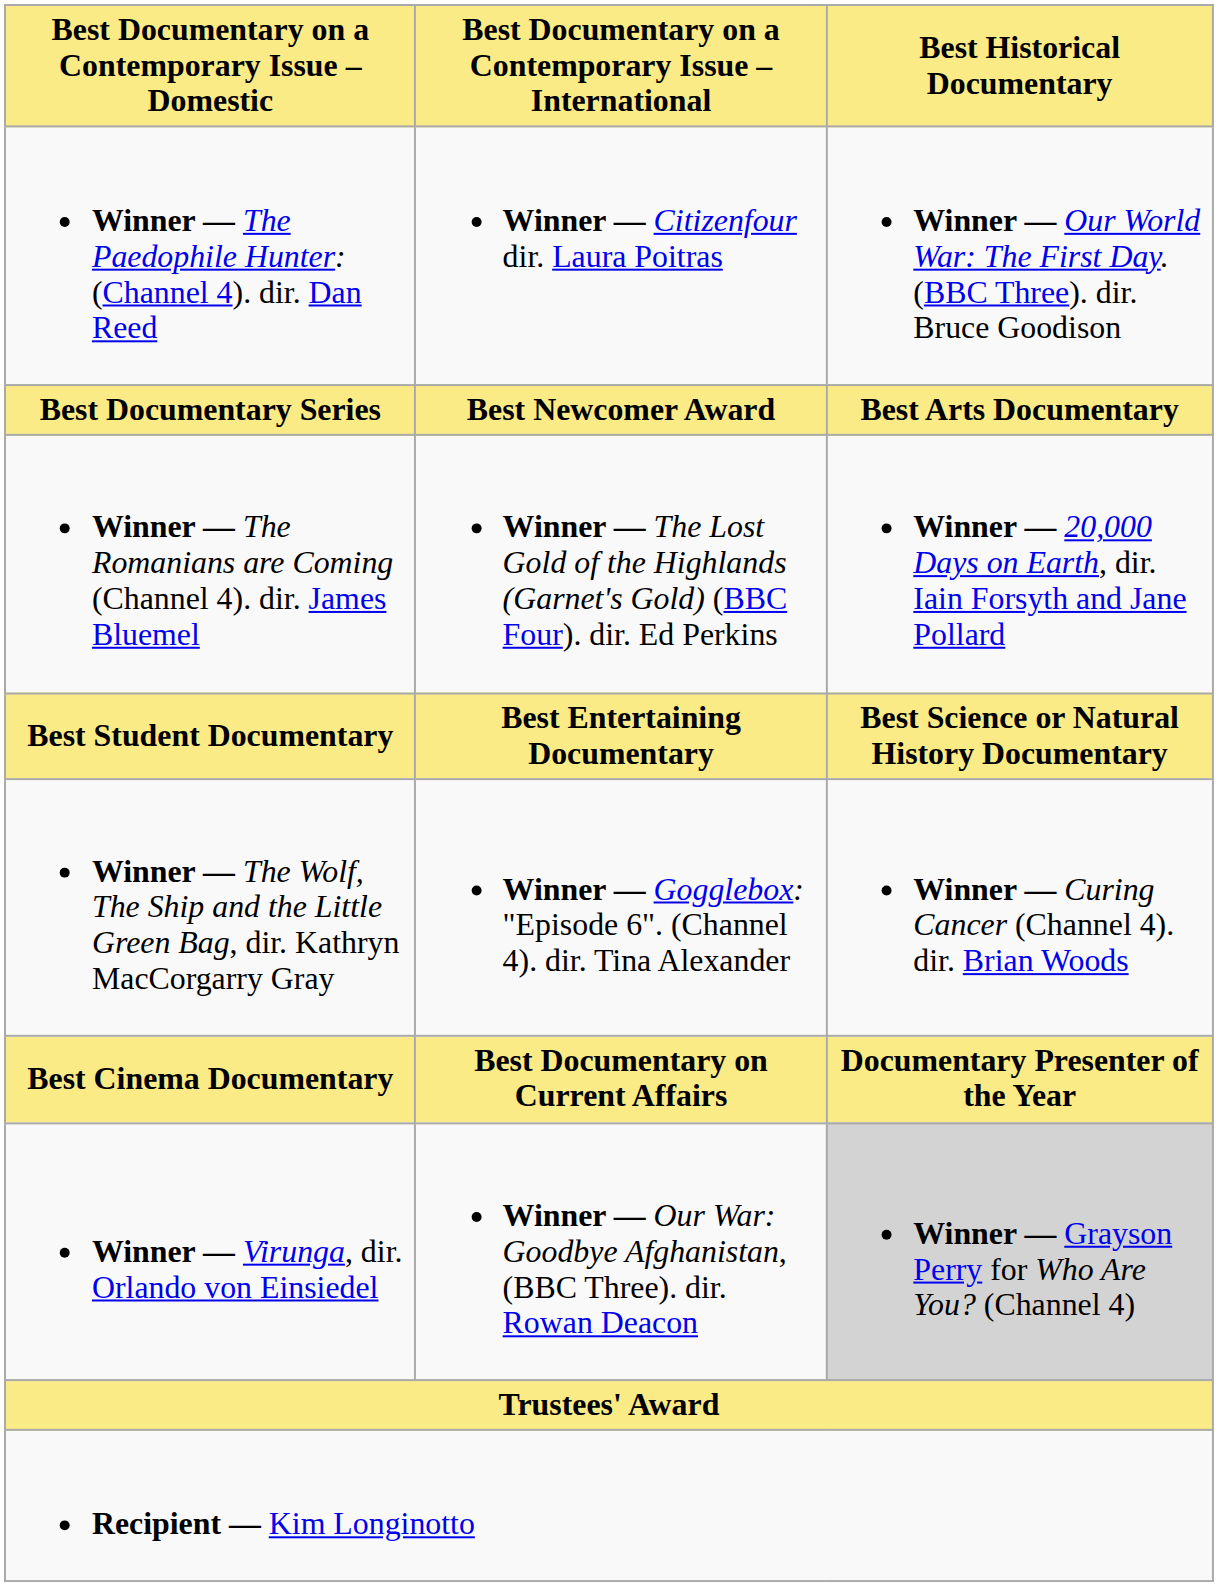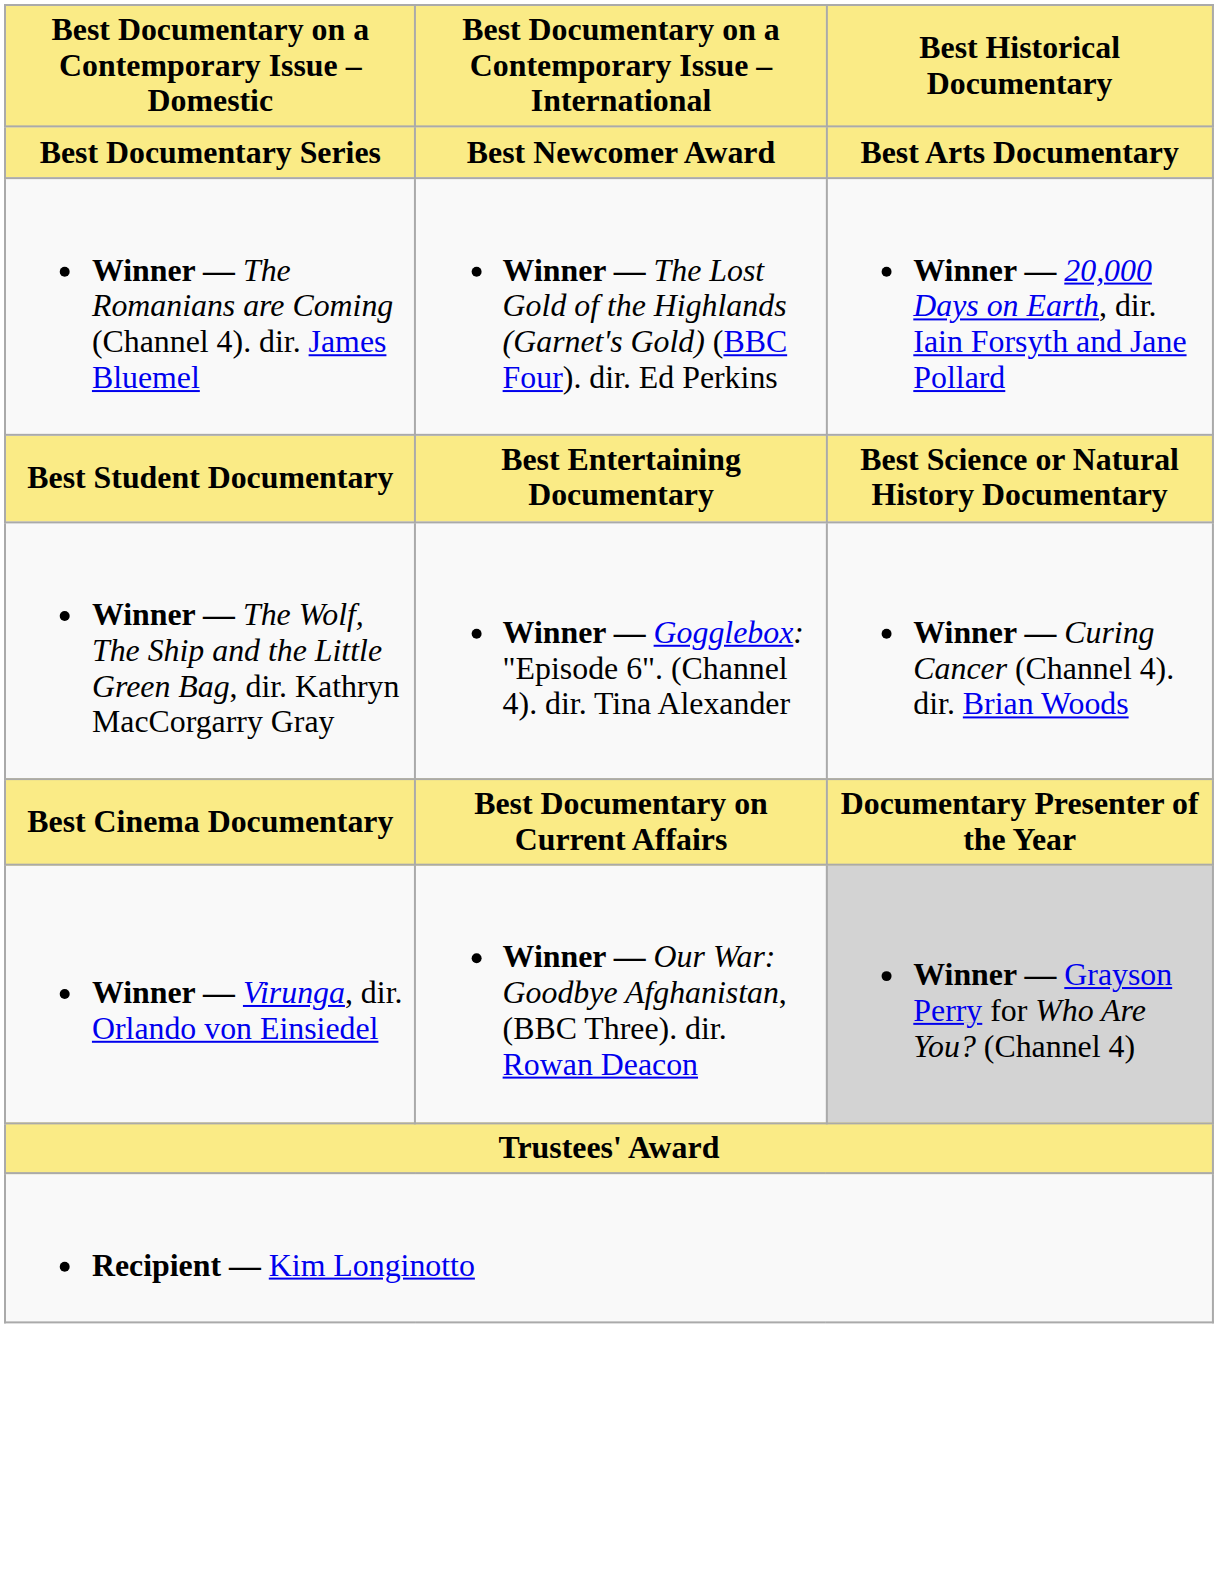- row: Winner — The Paedophile Hunter: (Channel 4). dir. Dan Reed | Winner — Citizenfour dir. Laura Poitras | Winner — Our World War: The First Day. (BBC Three). dir. Bruce Goodison
